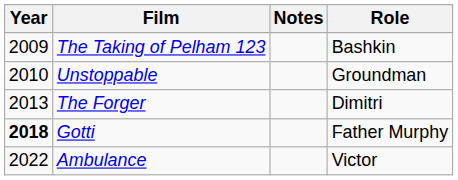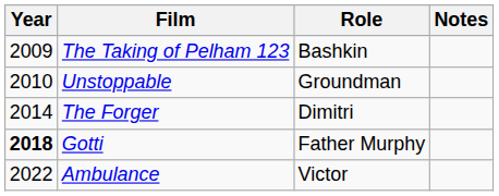columns swapped: Role <-> Notes
The Forger | Year: 2013 -> 2014
